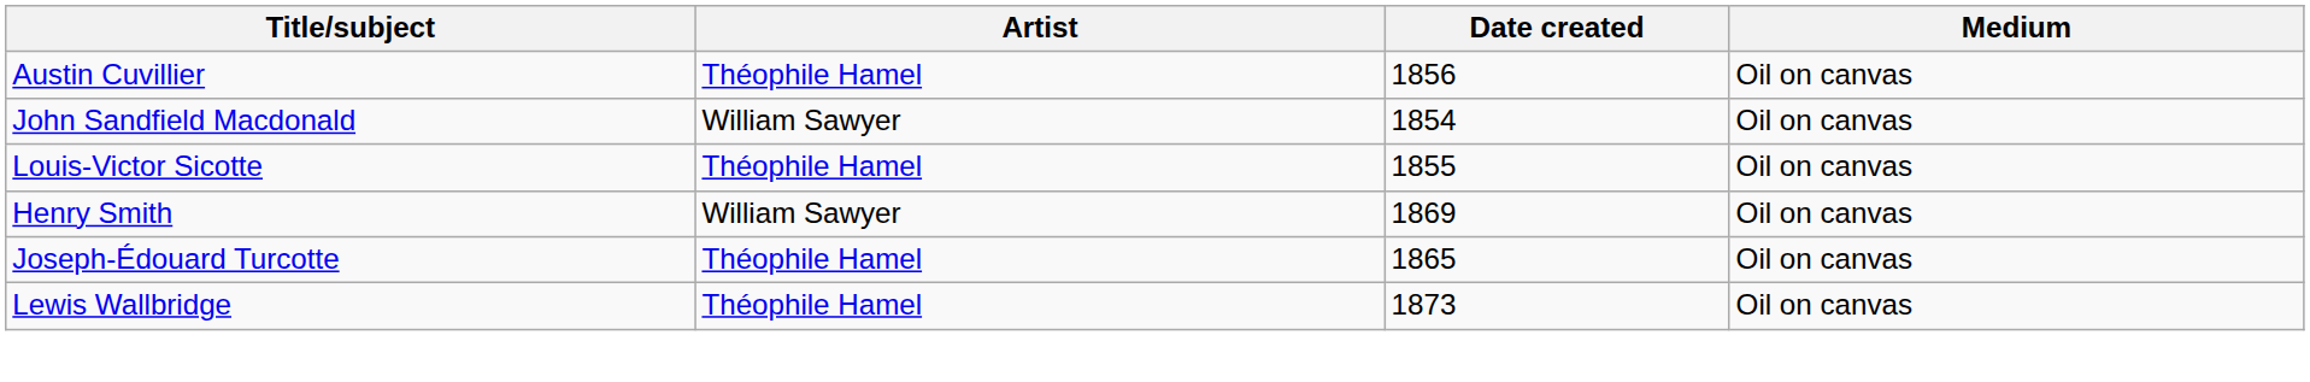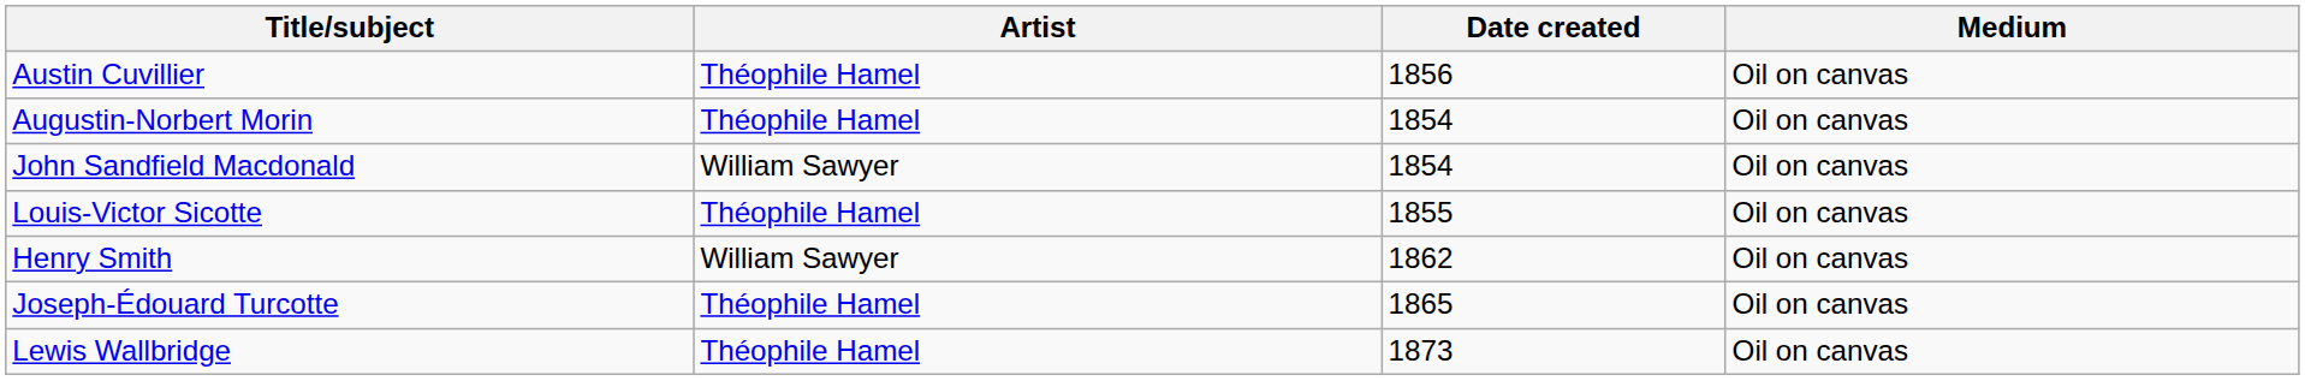+ row: Augustin-Norbert Morin | Théophile Hamel | 1854 | Oil on canvas
Henry Smith | Date created: 1869 -> 1862
